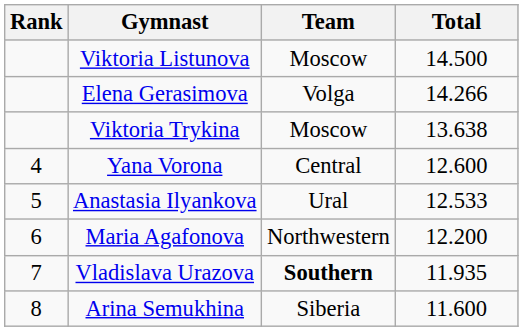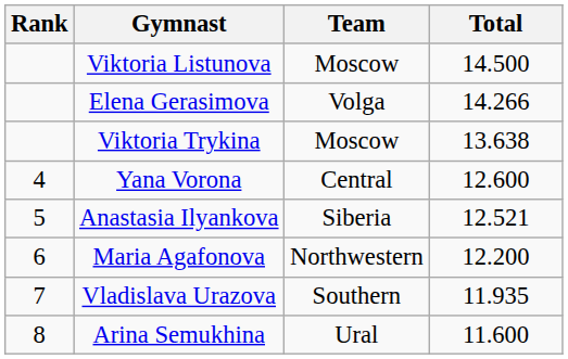Anastasia Ilyankova | Team: Ural -> Siberia
Anastasia Ilyankova | Total: 12.533 -> 12.521
Vladislava Urazova | Team: bold -> normal
Arina Semukhina | Team: Siberia -> Ural
